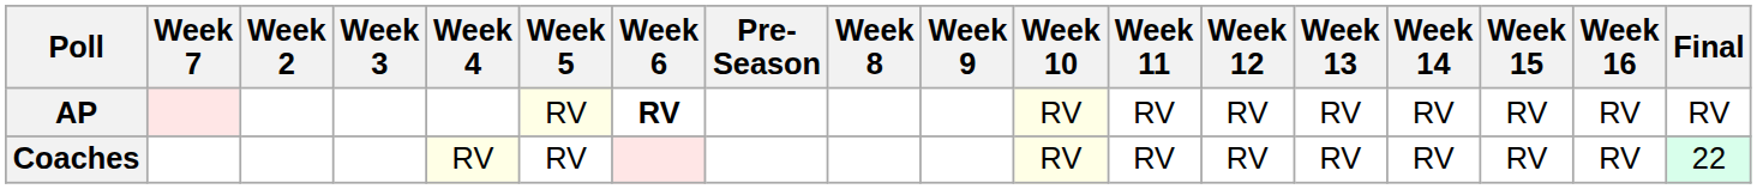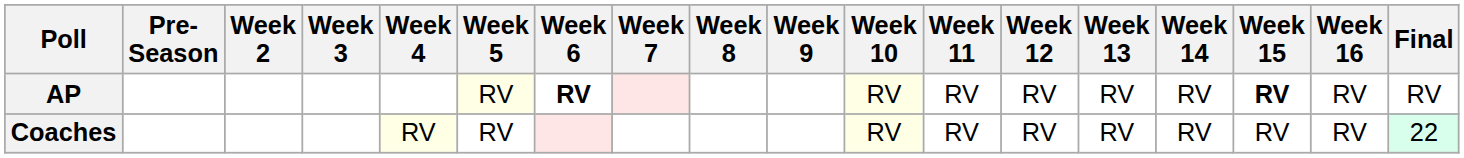columns swapped: Pre- Season <-> Week 7
AP | Week 15: normal -> bold
